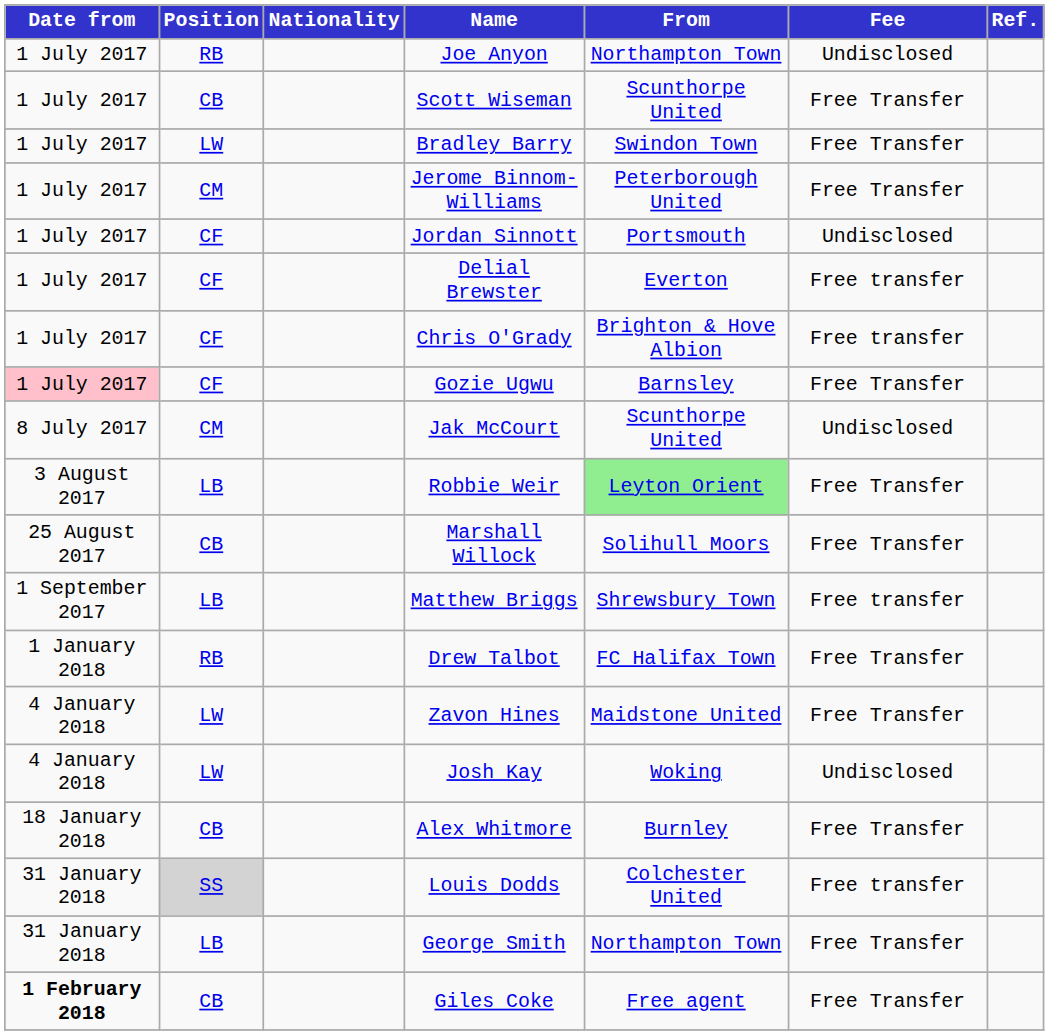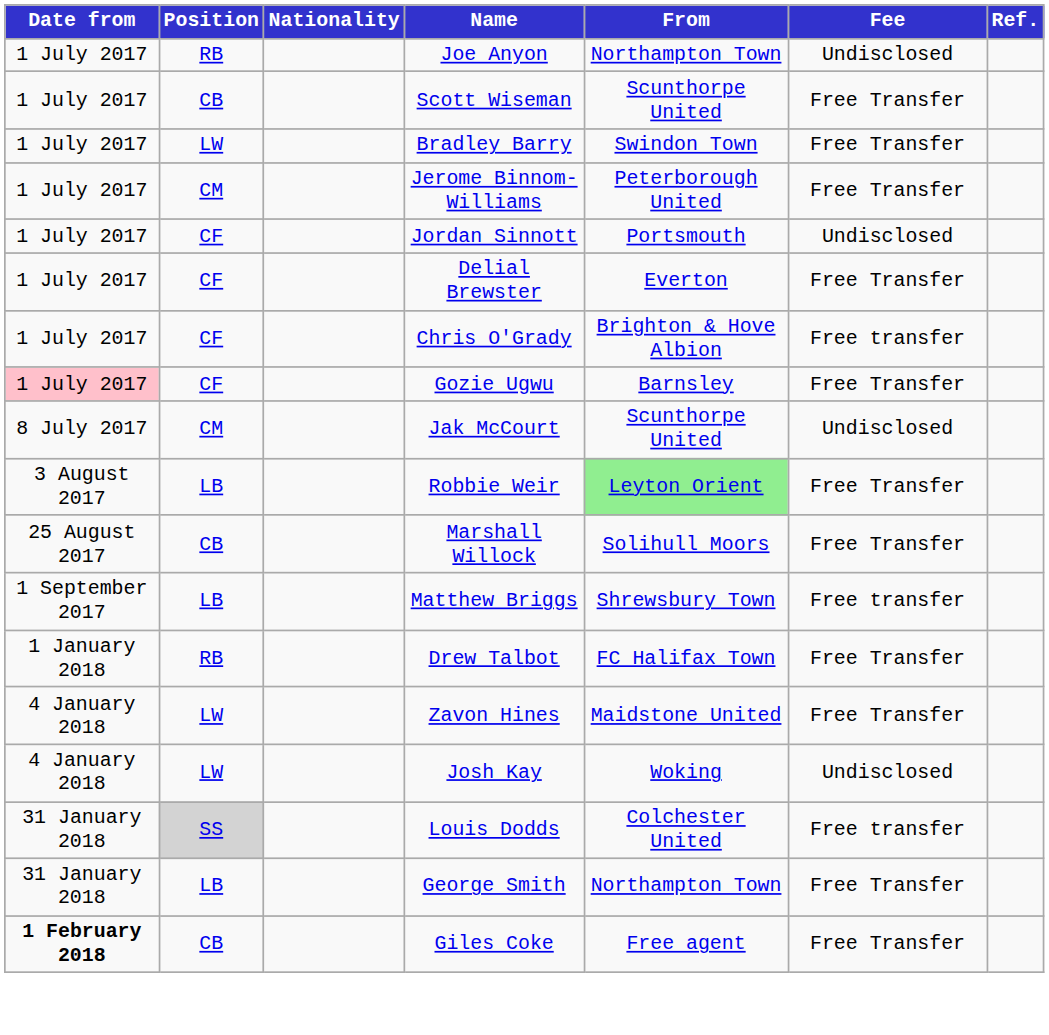Delial Brewster | Fee: Free transfer -> Free Transfer
- row: 18 January 2018 | CB | Alex Whitmore | Burnley | Free Transfer
